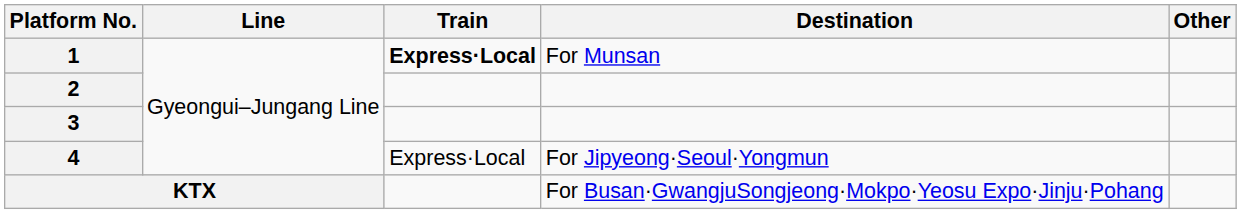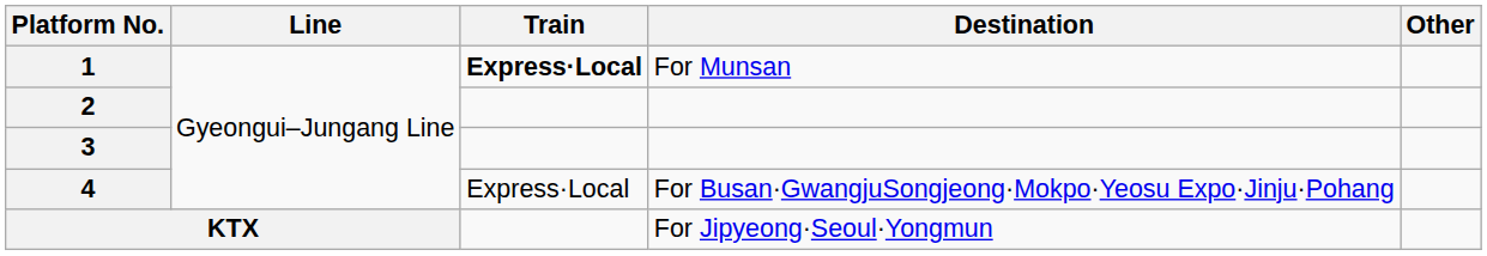4 | Destination: For Jipyeong·Seoul·Yongmun -> For Busan·GwangjuSongjeong·Mokpo·Yeosu Expo·Jinju·Pohang
KTX | Destination: For Busan·GwangjuSongjeong·Mokpo·Yeosu Expo·Jinju·Pohang -> For Jipyeong·Seoul·Yongmun
